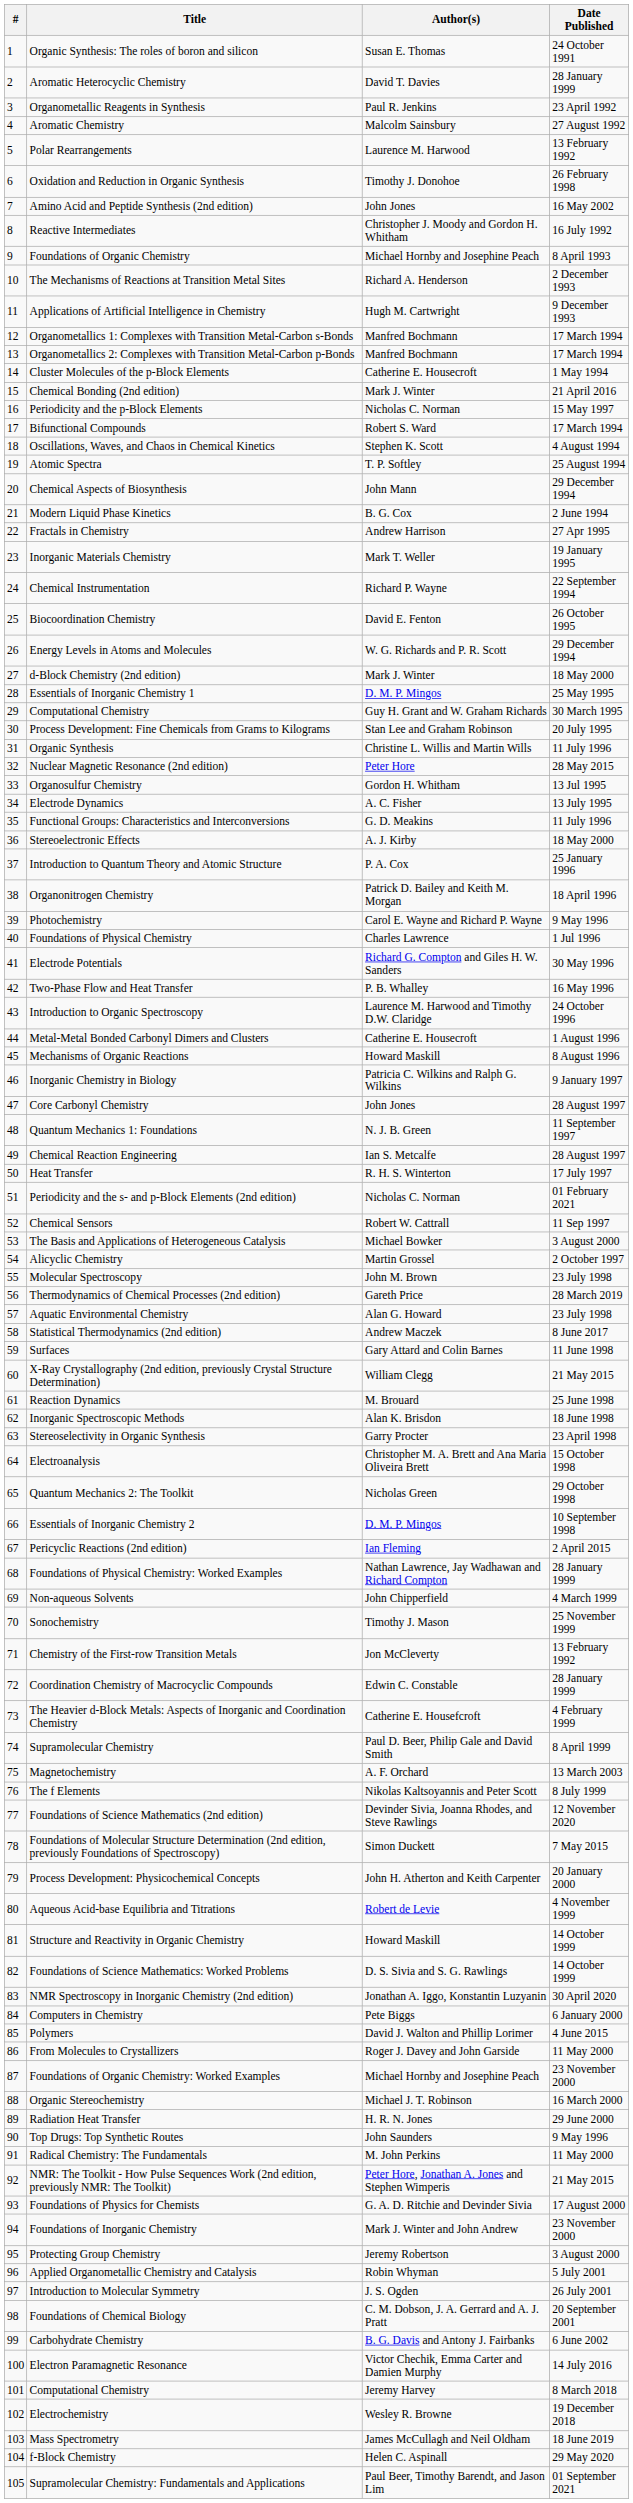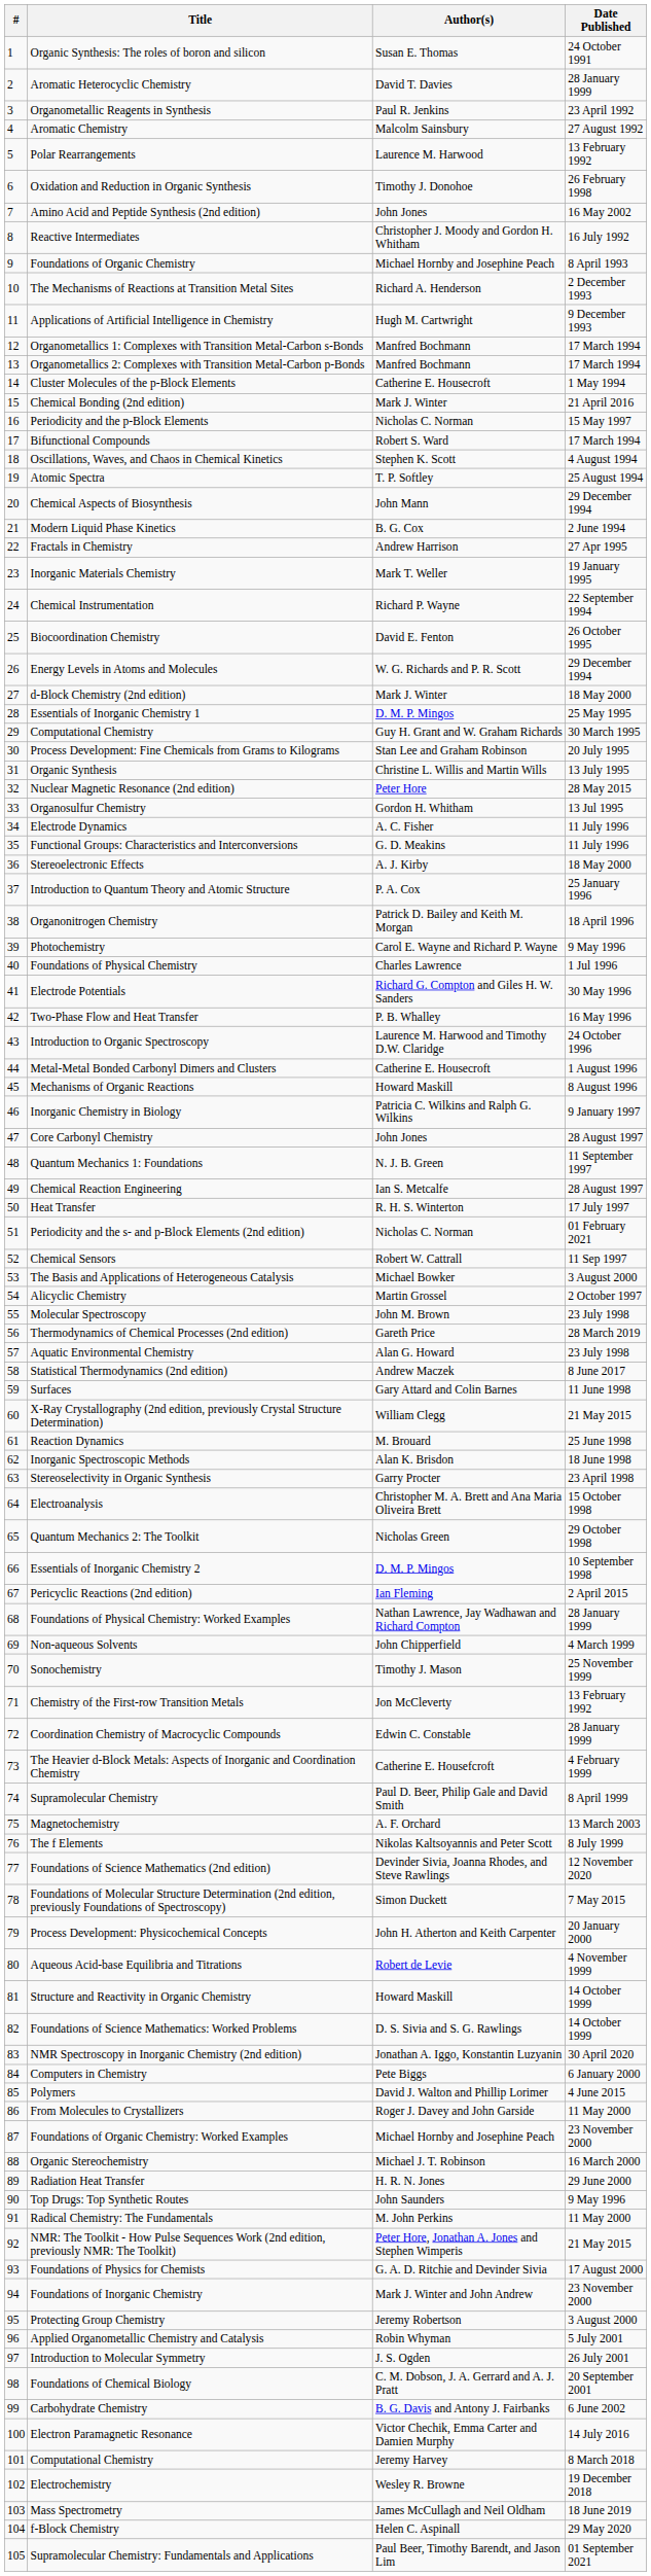Organic Synthesis | Date Published: 11 July 1996 -> 13 July 1995
Electrode Dynamics | Date Published: 13 July 1995 -> 11 July 1996
